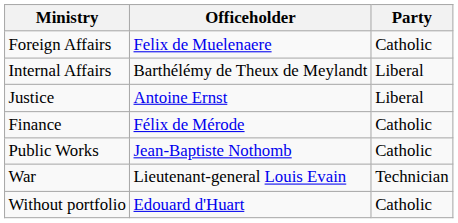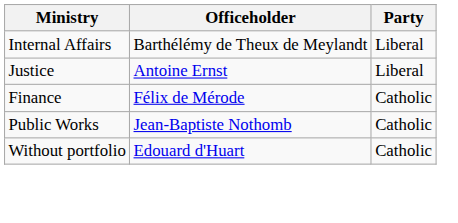- row: Foreign Affairs | Felix de Muelenaere | Catholic
- row: War | Lieutenant-general Louis Evain | Technician
